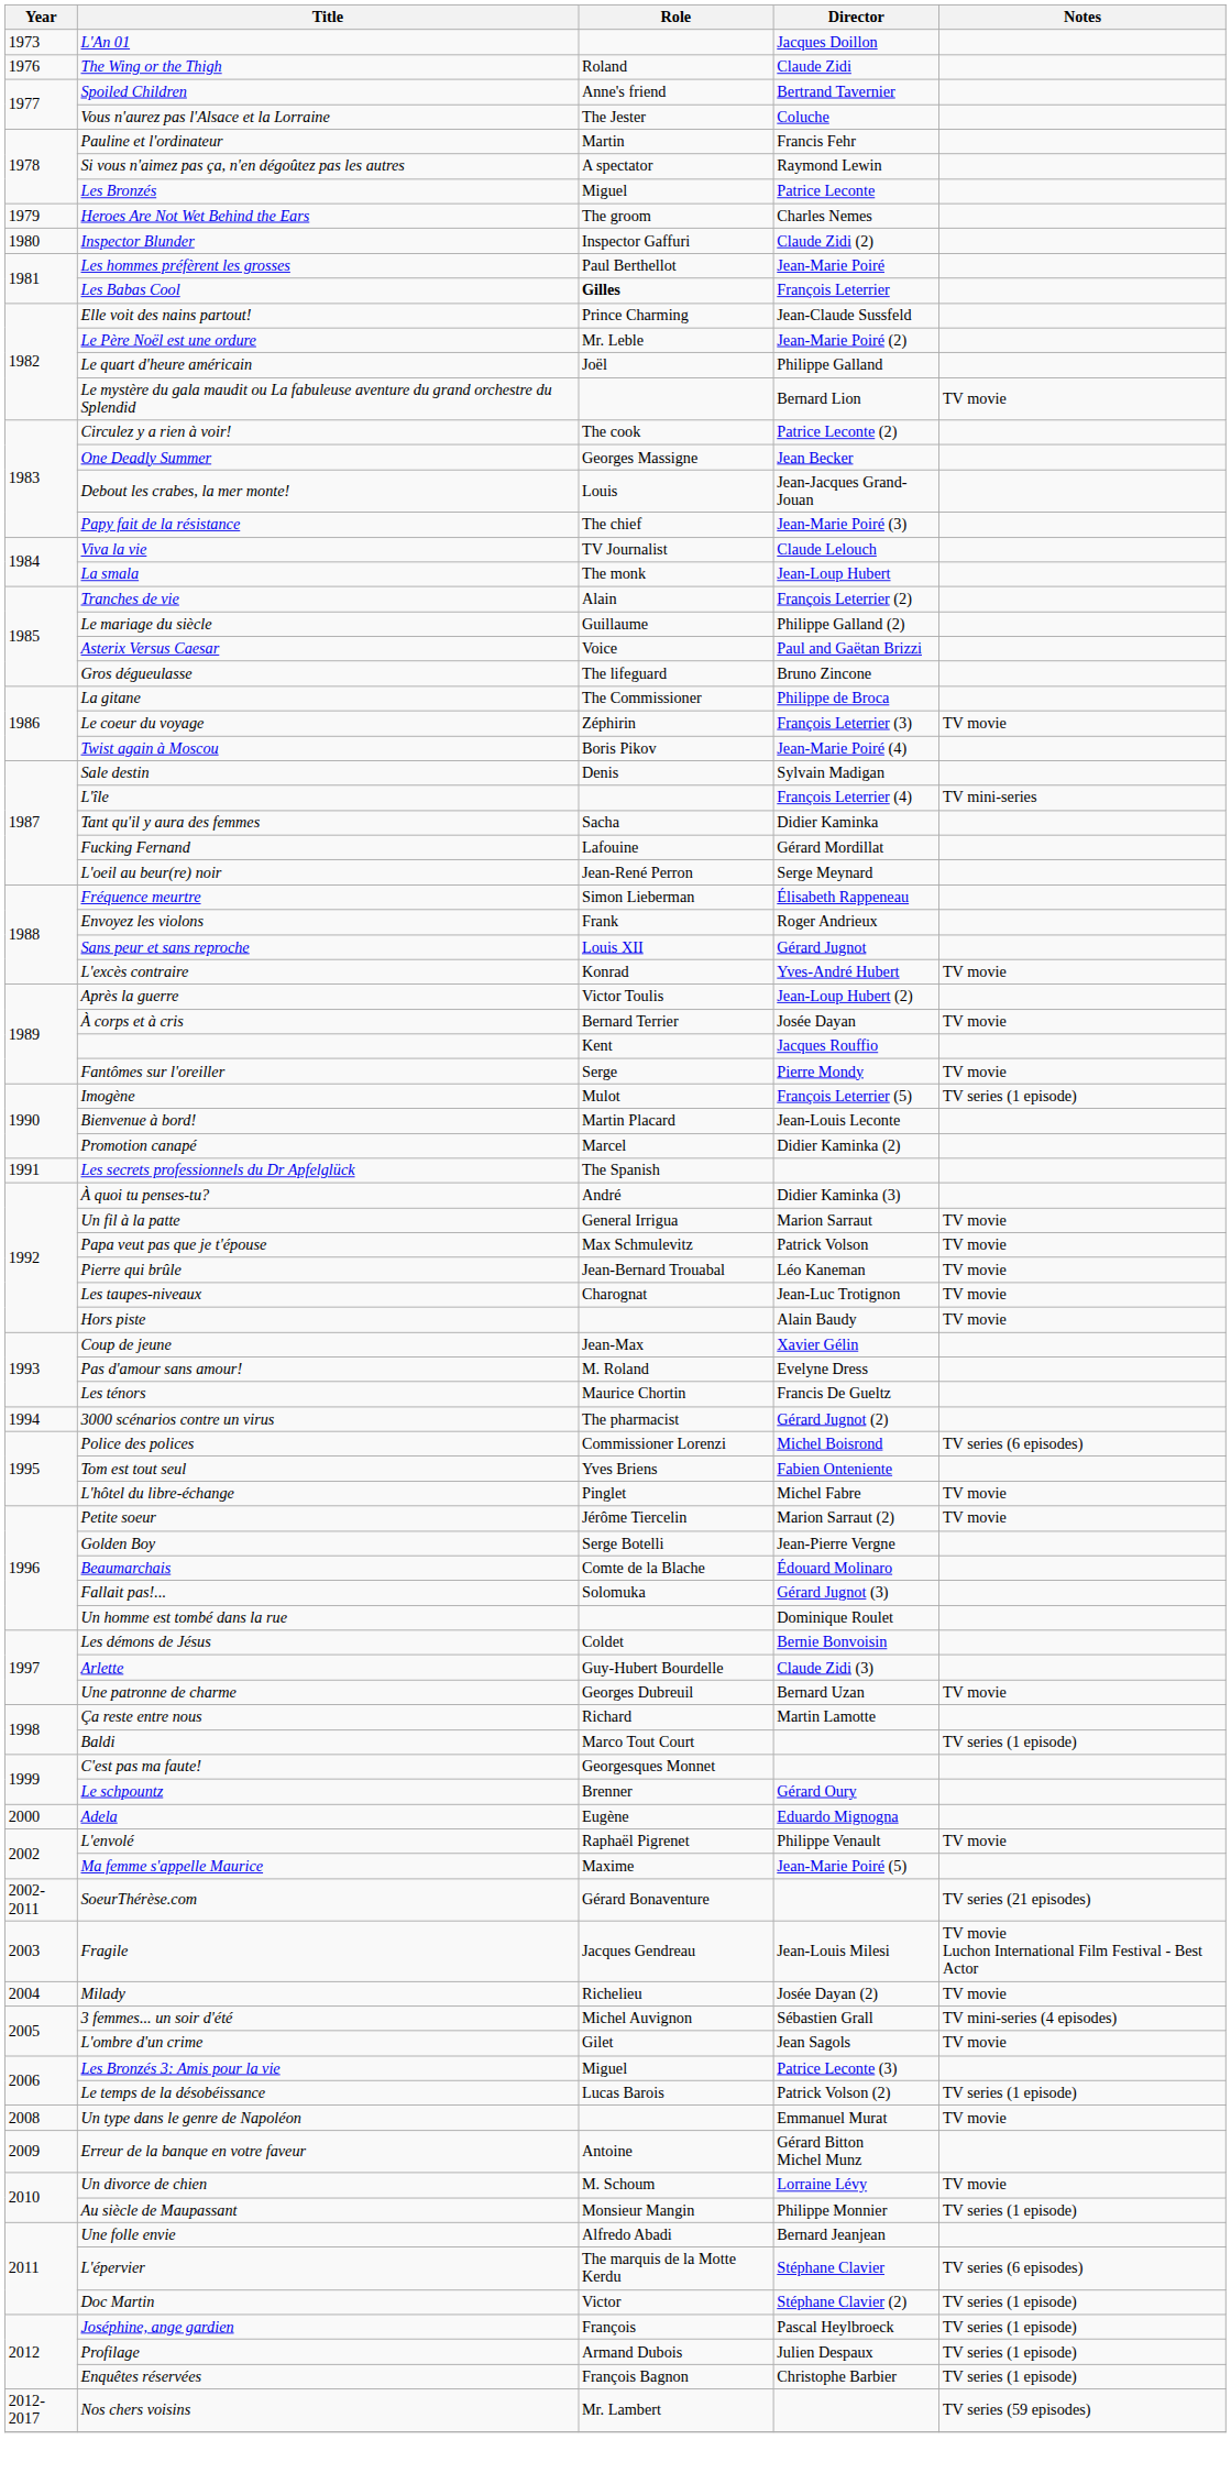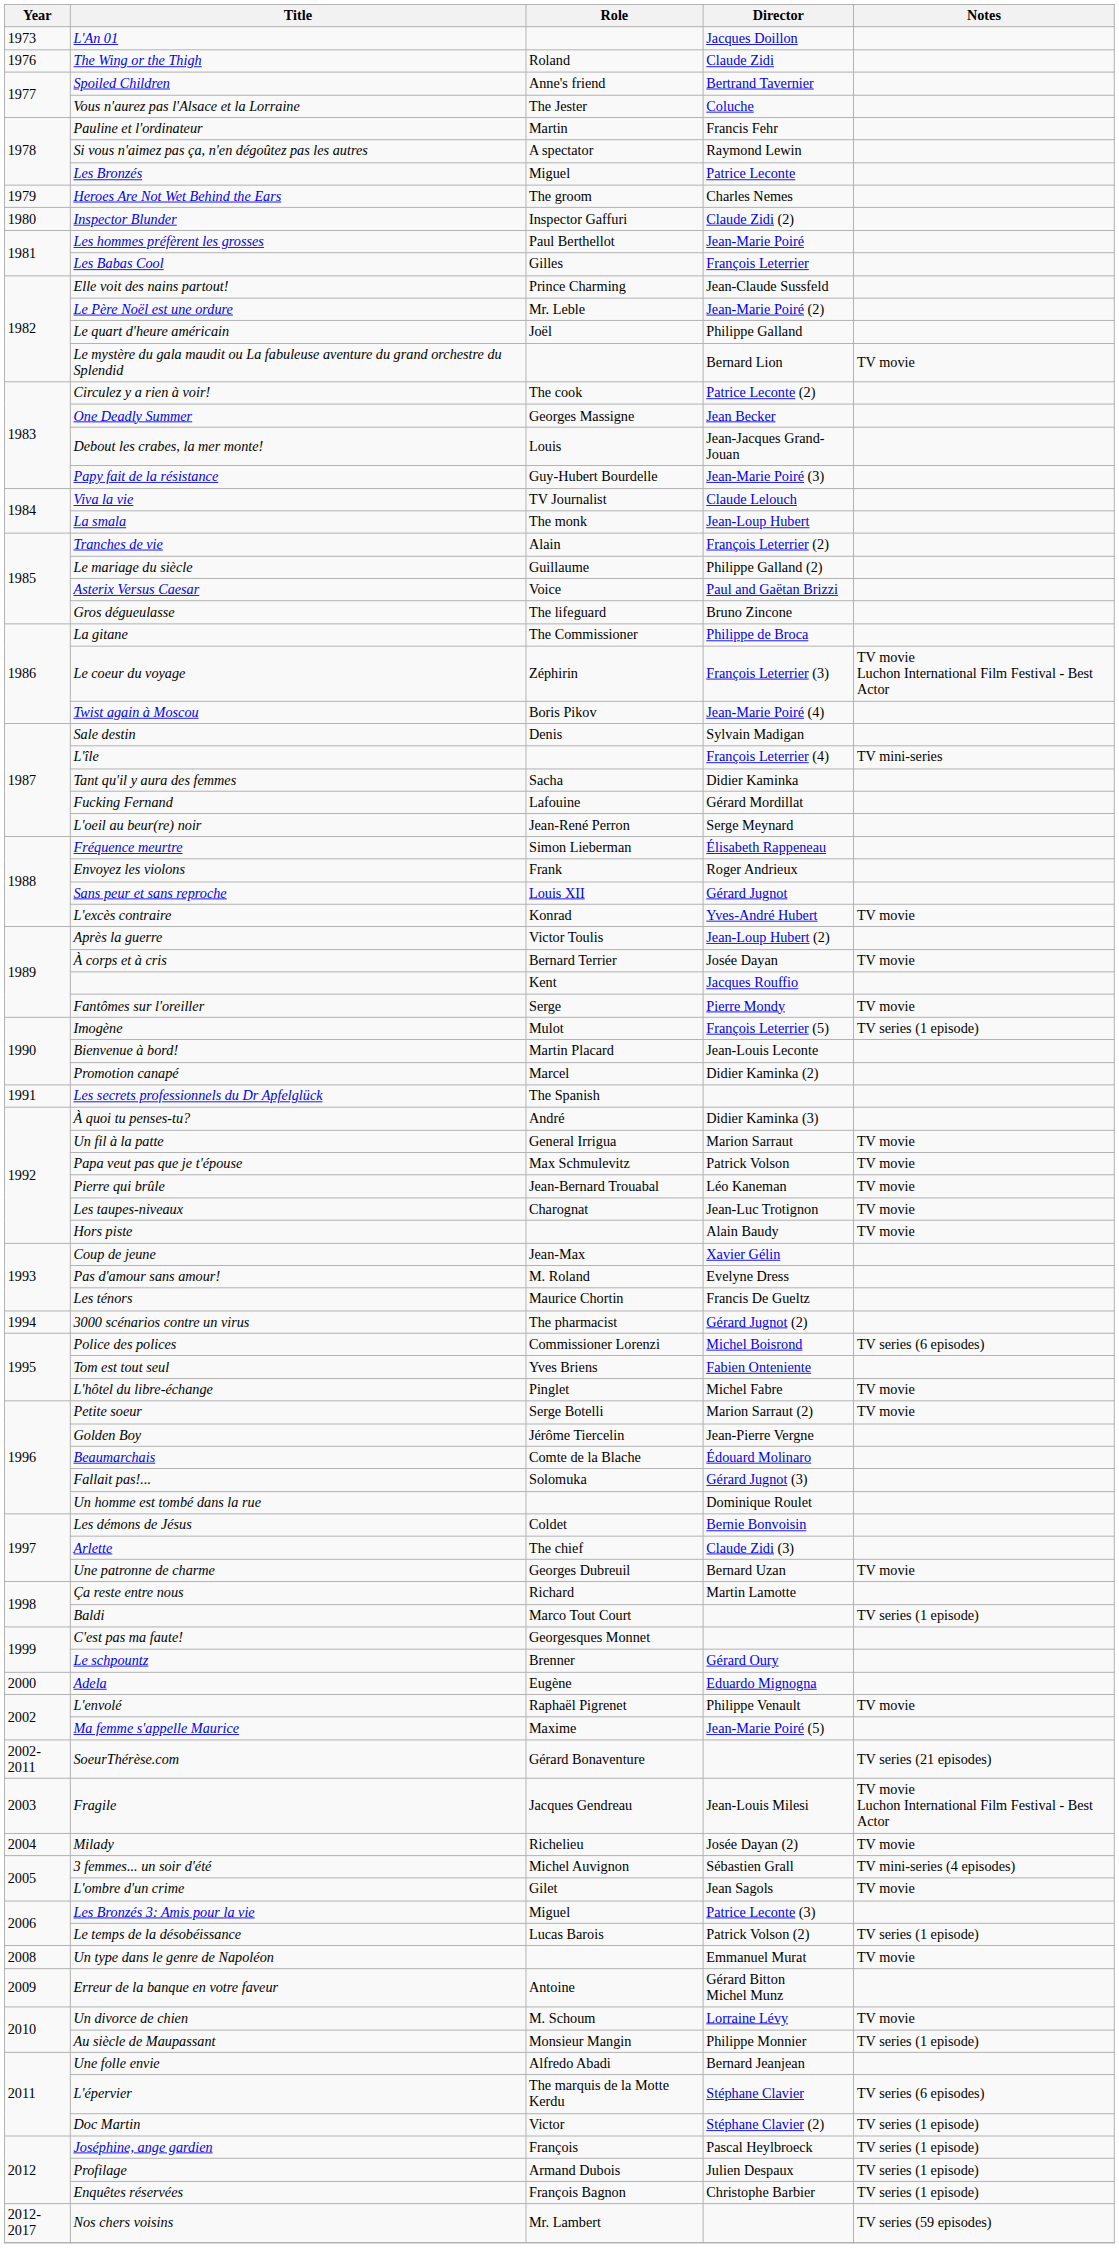Les Babas Cool | Role: bold -> normal
Papy fait de la résistance | Role: The chief -> Guy-Hubert Bourdelle
Le coeur du voyage | Notes: TV movie -> TV movie Luchon International Film Festival - Best Actor
Petite soeur | Role: Jérôme Tiercelin -> Serge Botelli
Golden Boy | Role: Serge Botelli -> Jérôme Tiercelin
Arlette | Role: Guy-Hubert Bourdelle -> The chief
